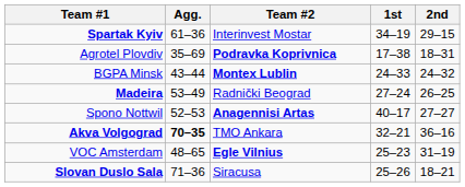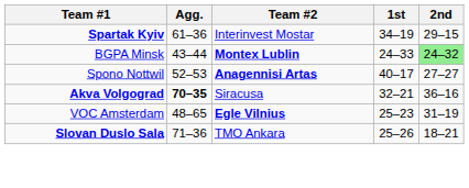- row: Agrotel Plovdiv | 35–69 | Podravka Koprivnica | 17–38 | 18–31
BGPA Minsk | 2nd: no background -> lightgreen background
- row: Madeira | 53–49 | Radnički Beograd | 27–24 | 26–25
Akva Volgograd | Team #2: TMO Ankara -> Siracusa
Slovan Duslo Sala | Team #2: Siracusa -> TMO Ankara
